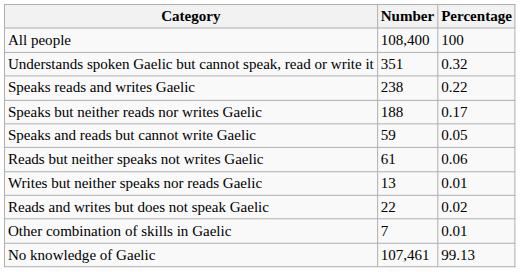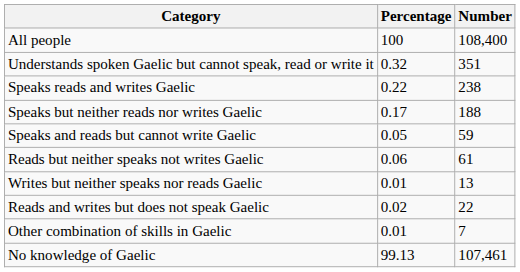columns swapped: Number <-> Percentage
